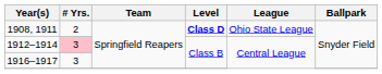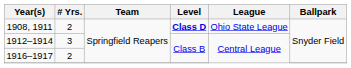1912–1914 | # Yrs.: pink background -> no background
1916–1917 | # Yrs.: 3 -> 2
